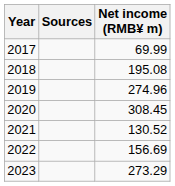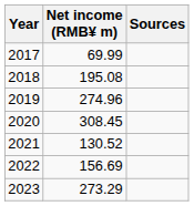columns swapped: Net income (RMB¥ m) <-> Sources
